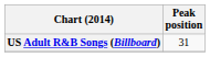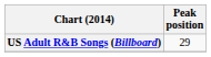US Adult R&B Songs (Billboard) | Peak position: 31 -> 29
